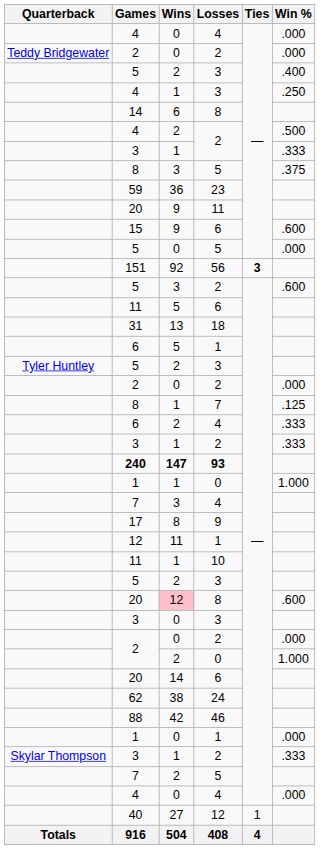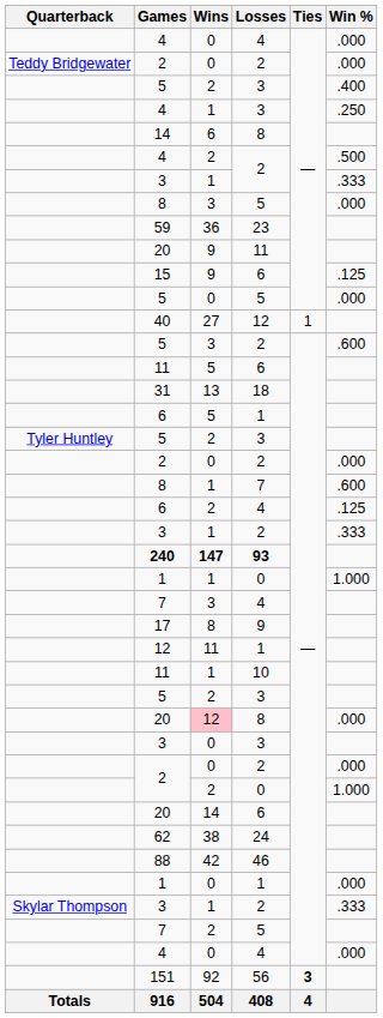8 / 5 | Win %: .375 -> .000
15 | Win %: .600 -> .125
rows swapped: 151 <-> 40
8 / 7 | Win %: .125 -> .600
6 / 4 | Win %: .333 -> .125
20 / 8 | Win %: .600 -> .000
